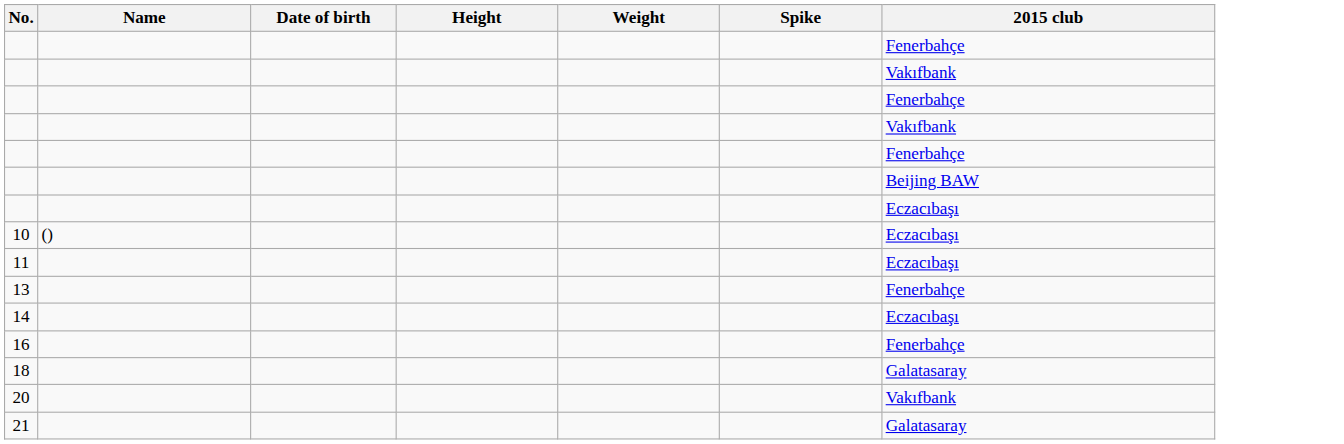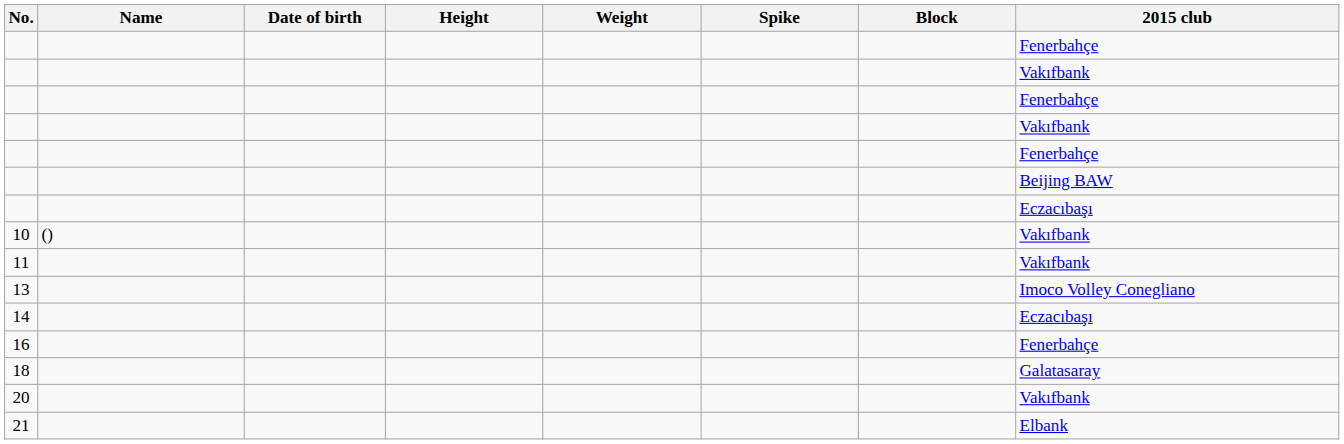+ column: Block
10 | 2015 club: Eczacıbaşı -> Vakıfbank
11 | 2015 club: Eczacıbaşı -> Vakıfbank
13 | 2015 club: Fenerbahçe -> Imoco Volley Conegliano
21 | 2015 club: Galatasaray -> Elbank
